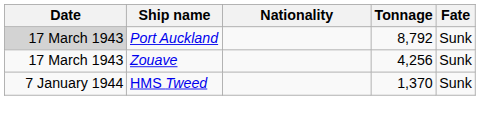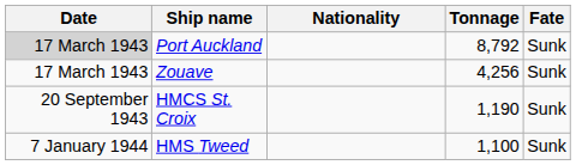+ row: 20 September 1943 | HMCS St. Croix | 1,190 | Sunk
HMS Tweed | Tonnage: 1,370 -> 1,100
